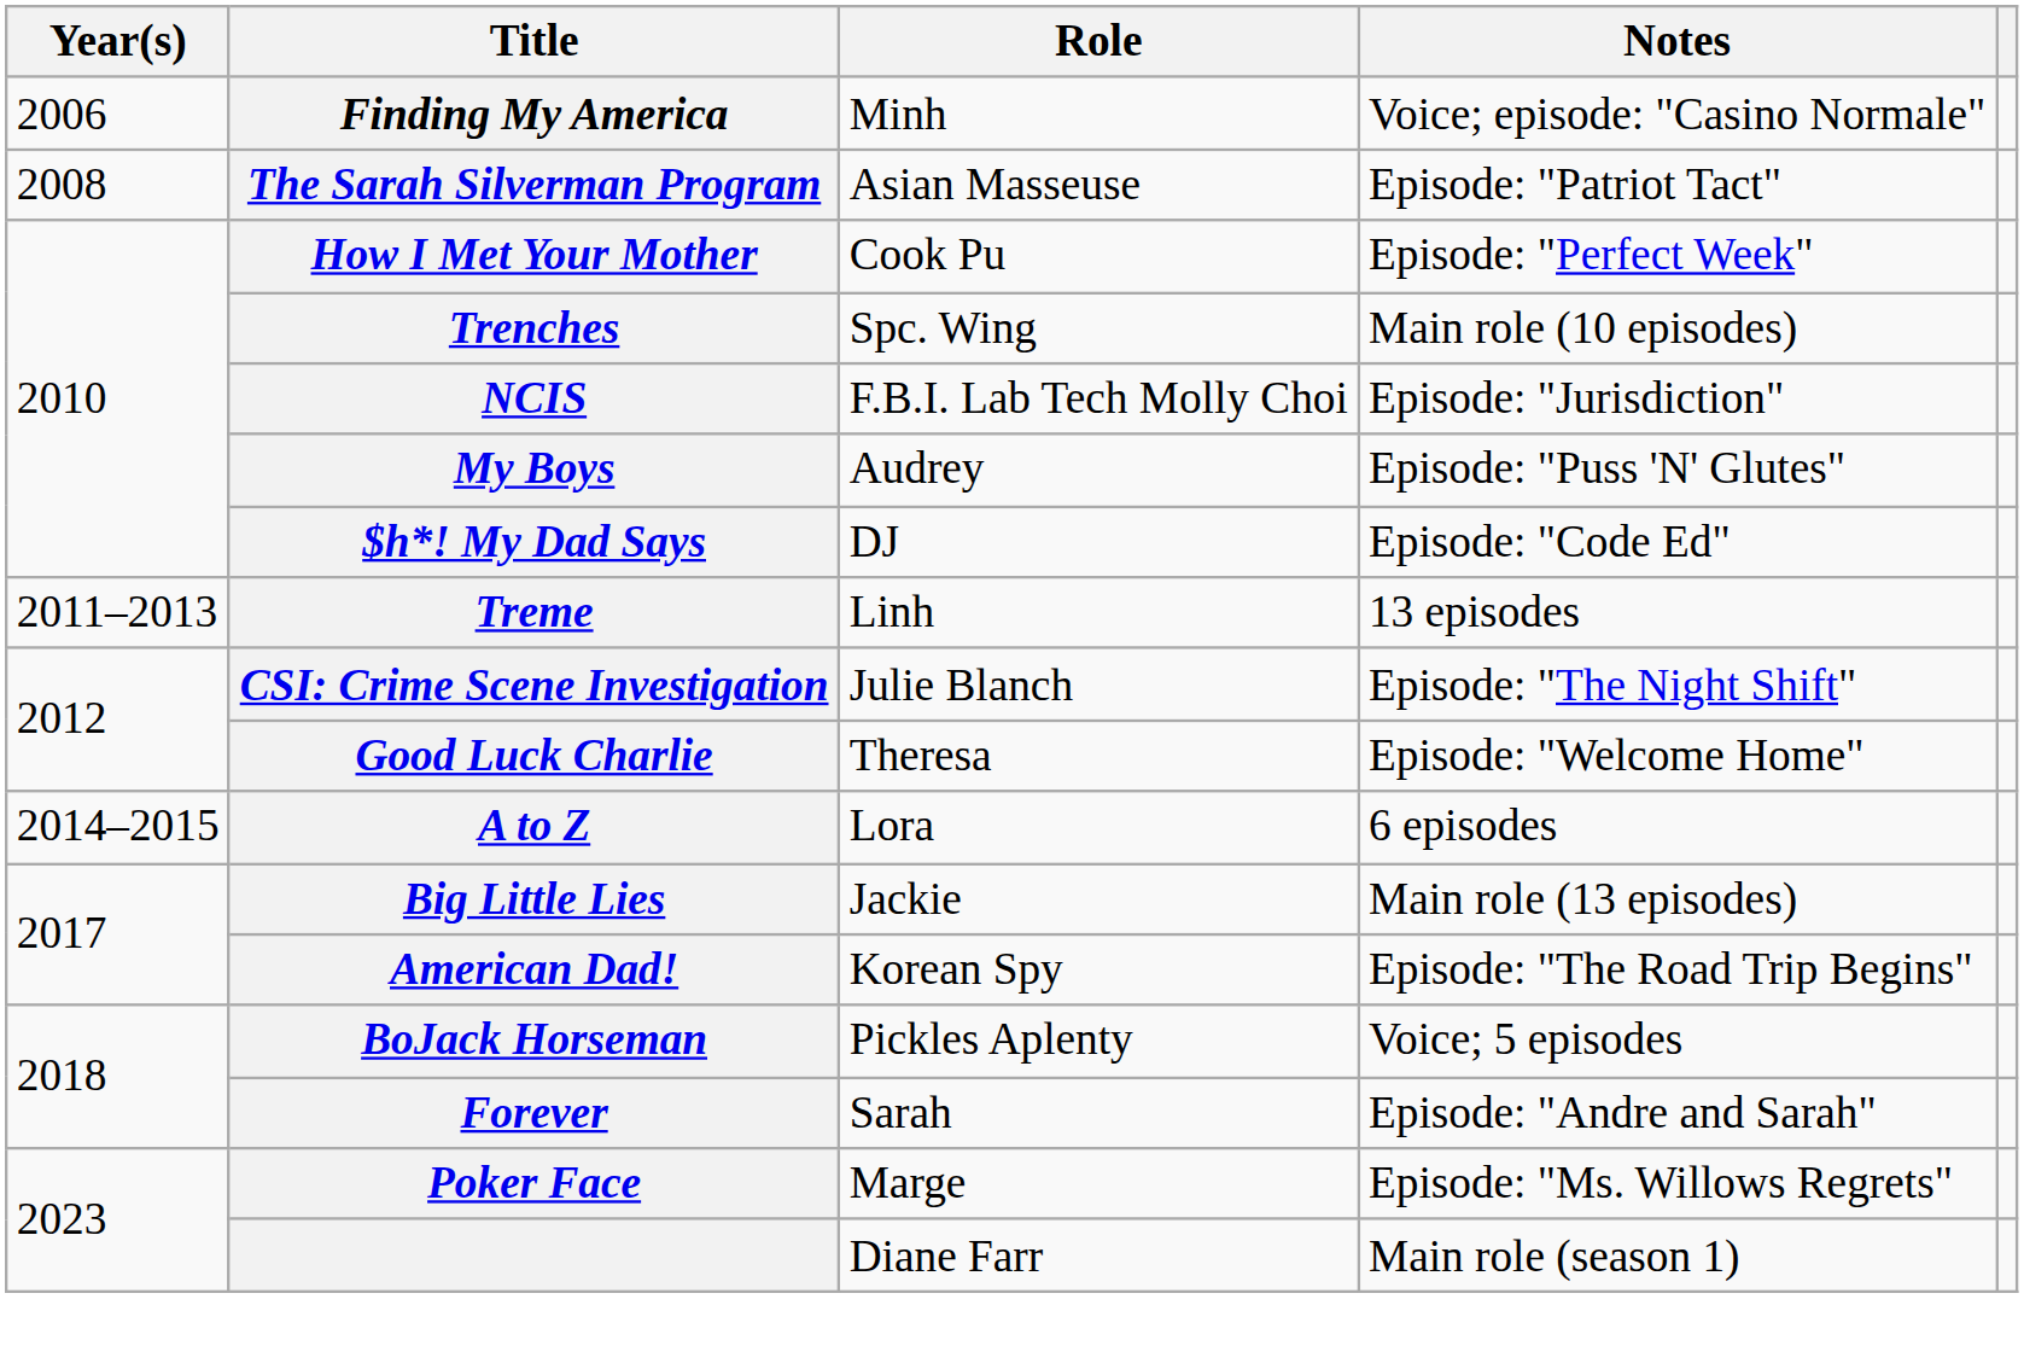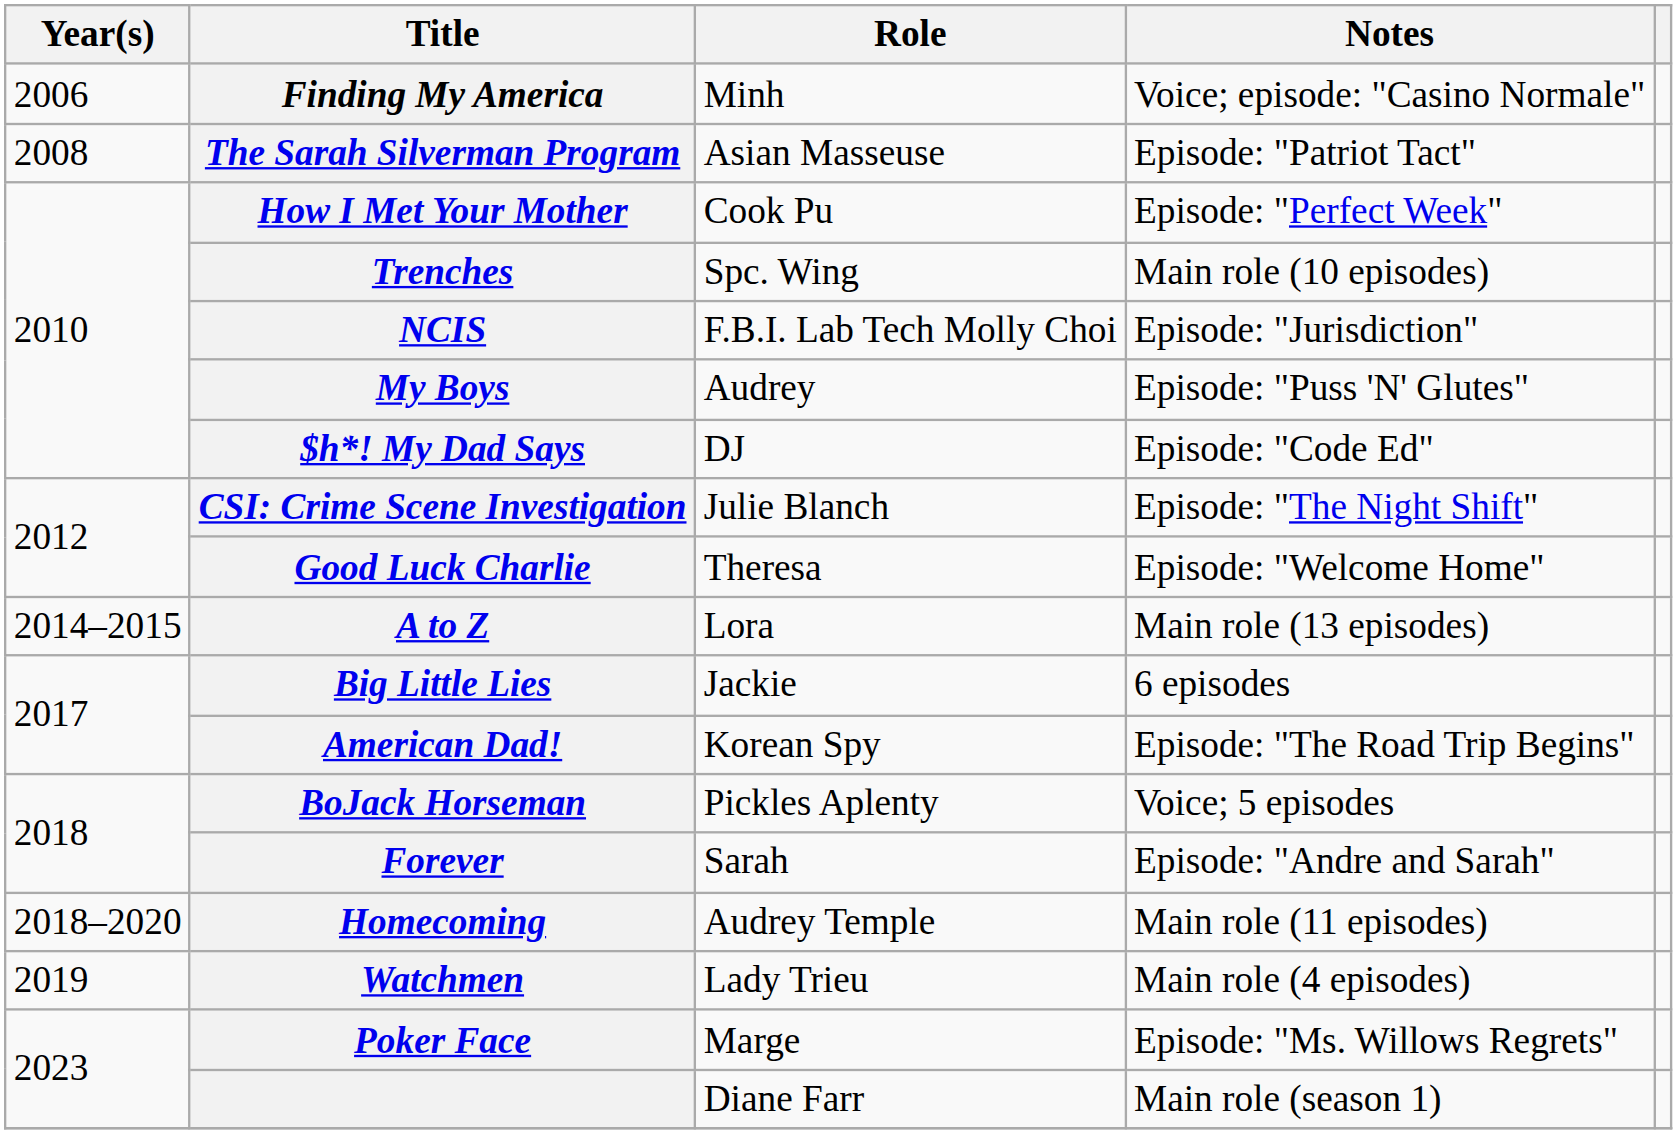- row: 2011–2013 | Treme | Linh | 13 episodes
A to Z | Notes: 6 episodes -> Main role (13 episodes)
Big Little Lies | Notes: Main role (13 episodes) -> 6 episodes
+ row: 2018–2020 | Homecoming | Audrey Temple | Main role (11 episodes)
+ row: 2019 | Watchmen | Lady Trieu | Main role (4 episodes)
